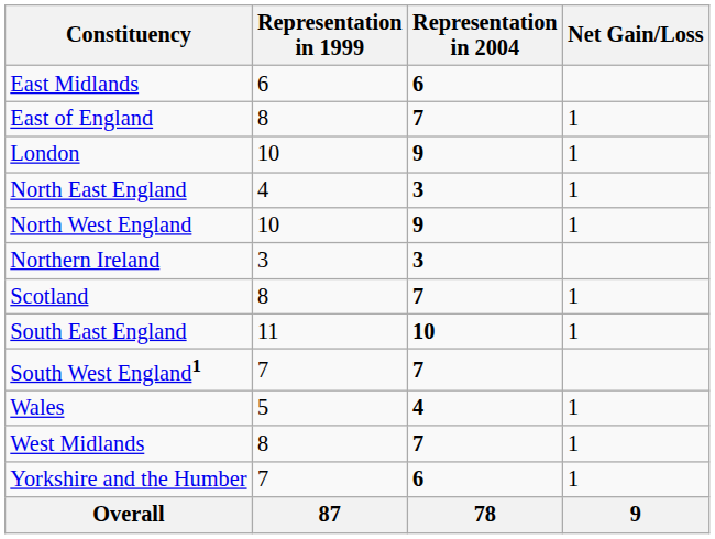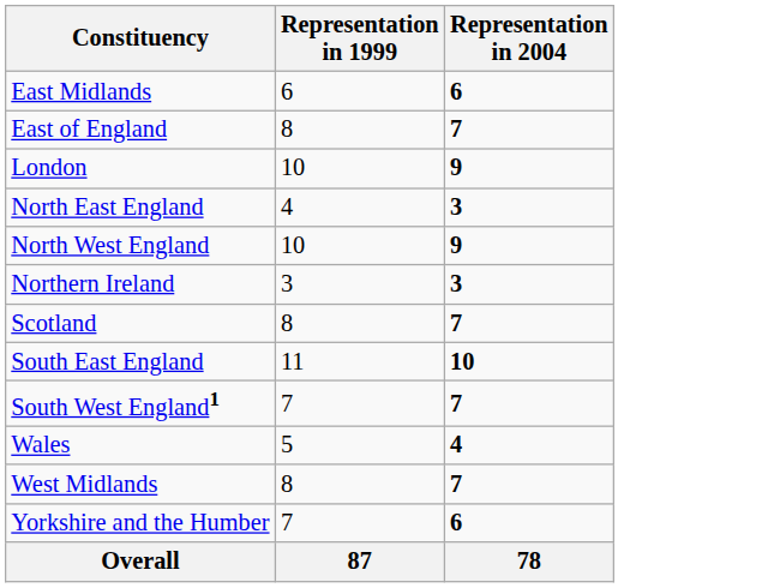- column: Net Gain/Loss | 1 | 1 | 1 | 1 | 1 | 1 | 1 | 1 | 1 | 9
